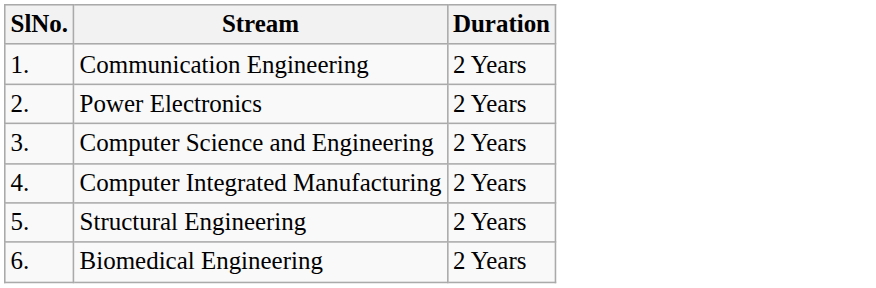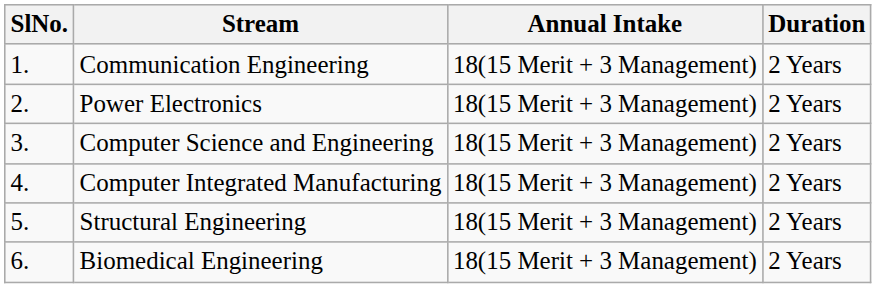+ column: Annual Intake | 18(15 Merit + 3 Management) | 18(15 Merit + 3 Management) | 18(15 Merit + 3 Management) | 18(15 Merit + 3 Management) | 18(15 Merit + 3 Management) | 18(15 Merit + 3 Management)
